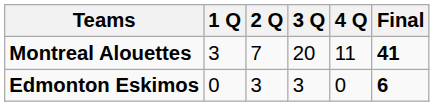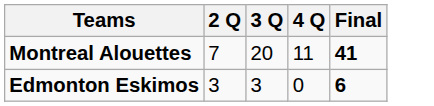- column: 1 Q | 3 | 0
